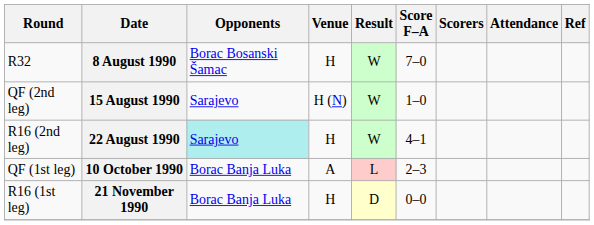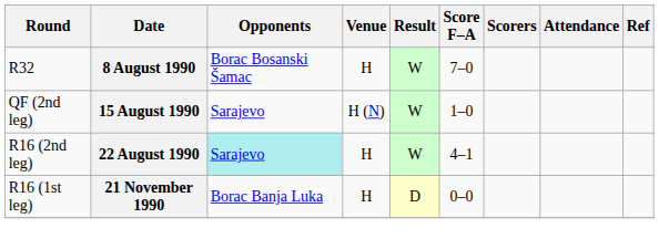- row: QF (1st leg) | 10 October 1990 | Borac Banja Luka | A | L | 2–3
